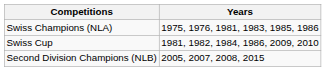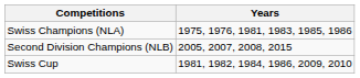rows swapped: Swiss Cup <-> Second Division Champions (NLB)
